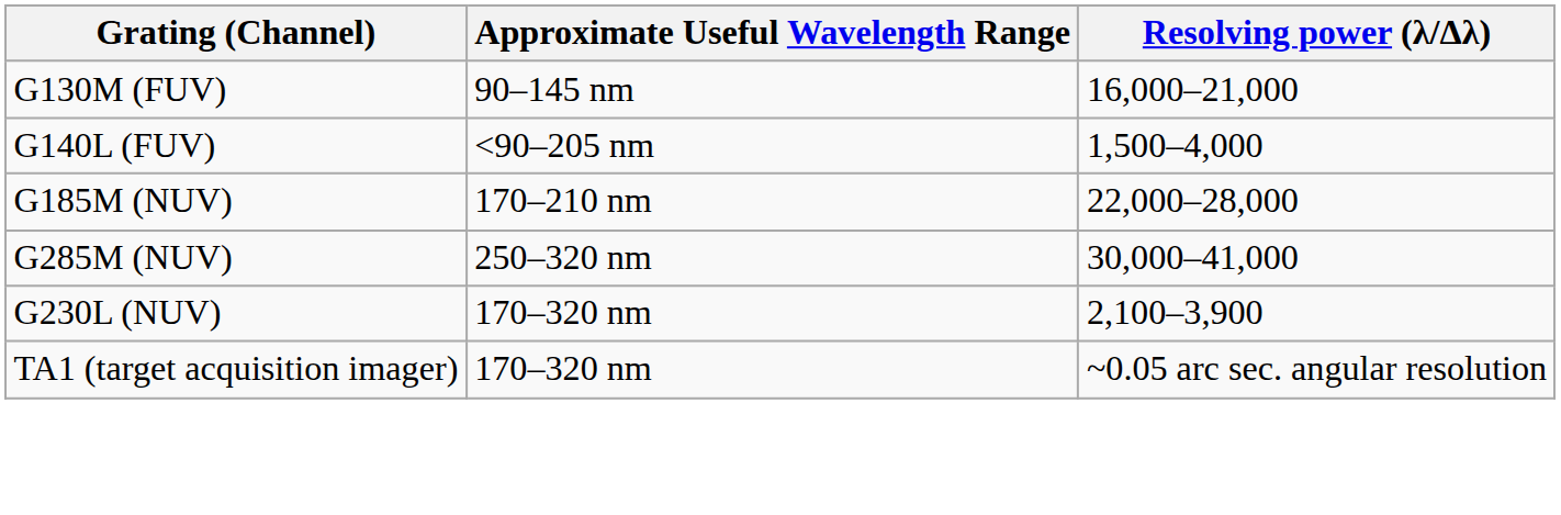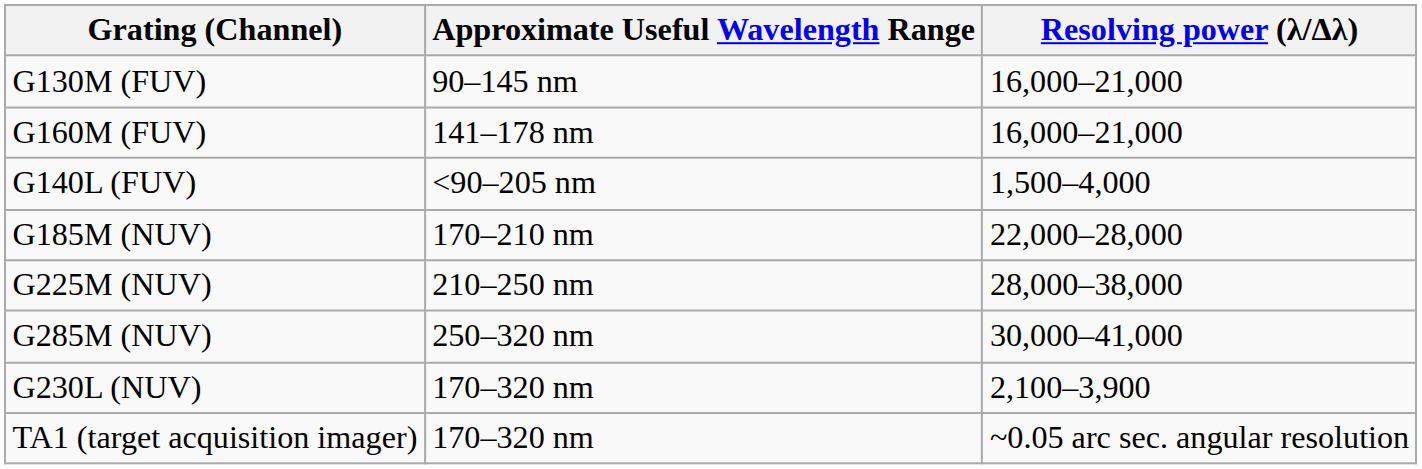+ row: G160M (FUV) | 141–178 nm | 16,000–21,000
+ row: G225M (NUV) | 210–250 nm | 28,000–38,000
